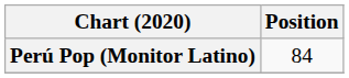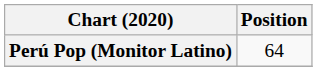Perú Pop (Monitor Latino) | Position: 84 -> 64
